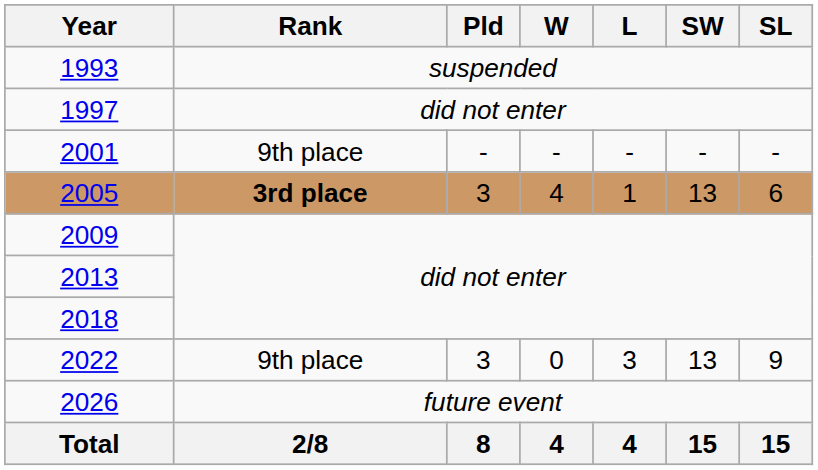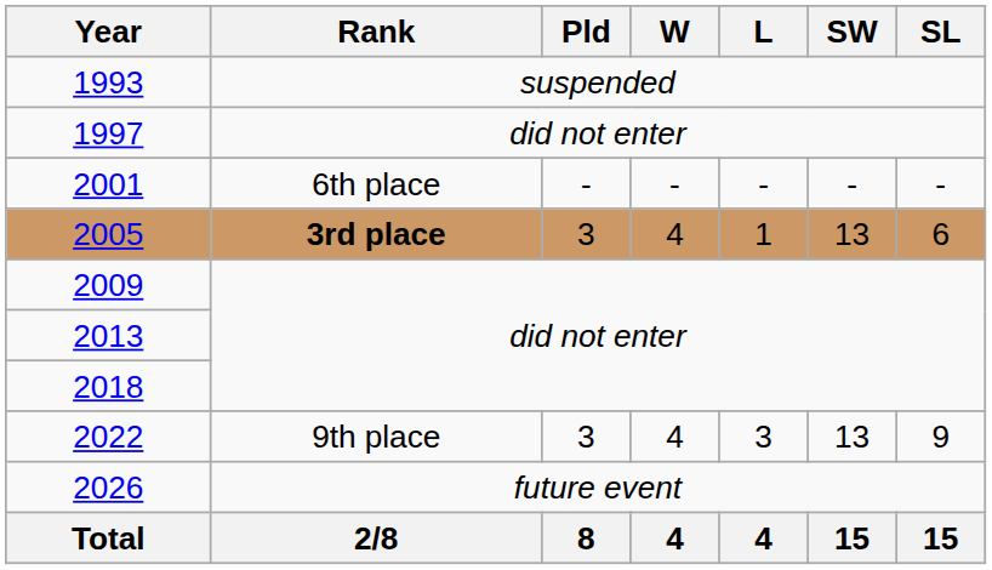2001 | Rank: 9th place -> 6th place
2022 | W: 0 -> 4
